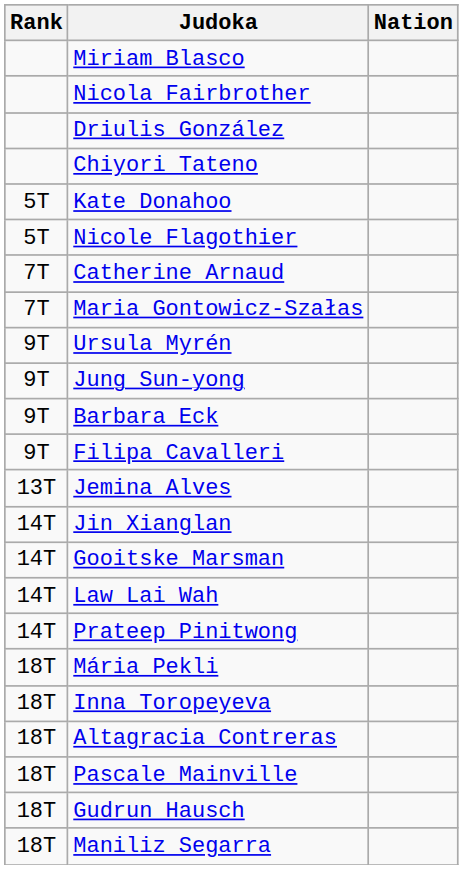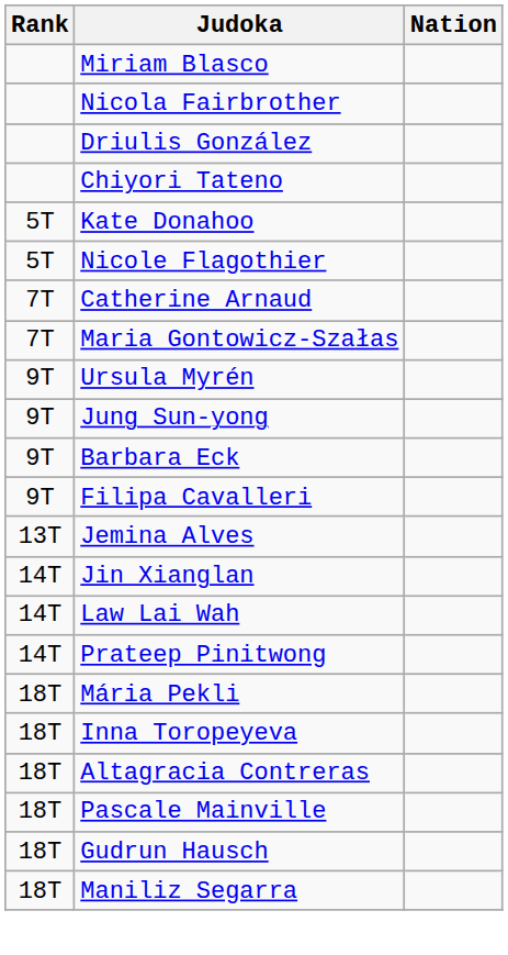- row: 14T | Gooitske Marsman
